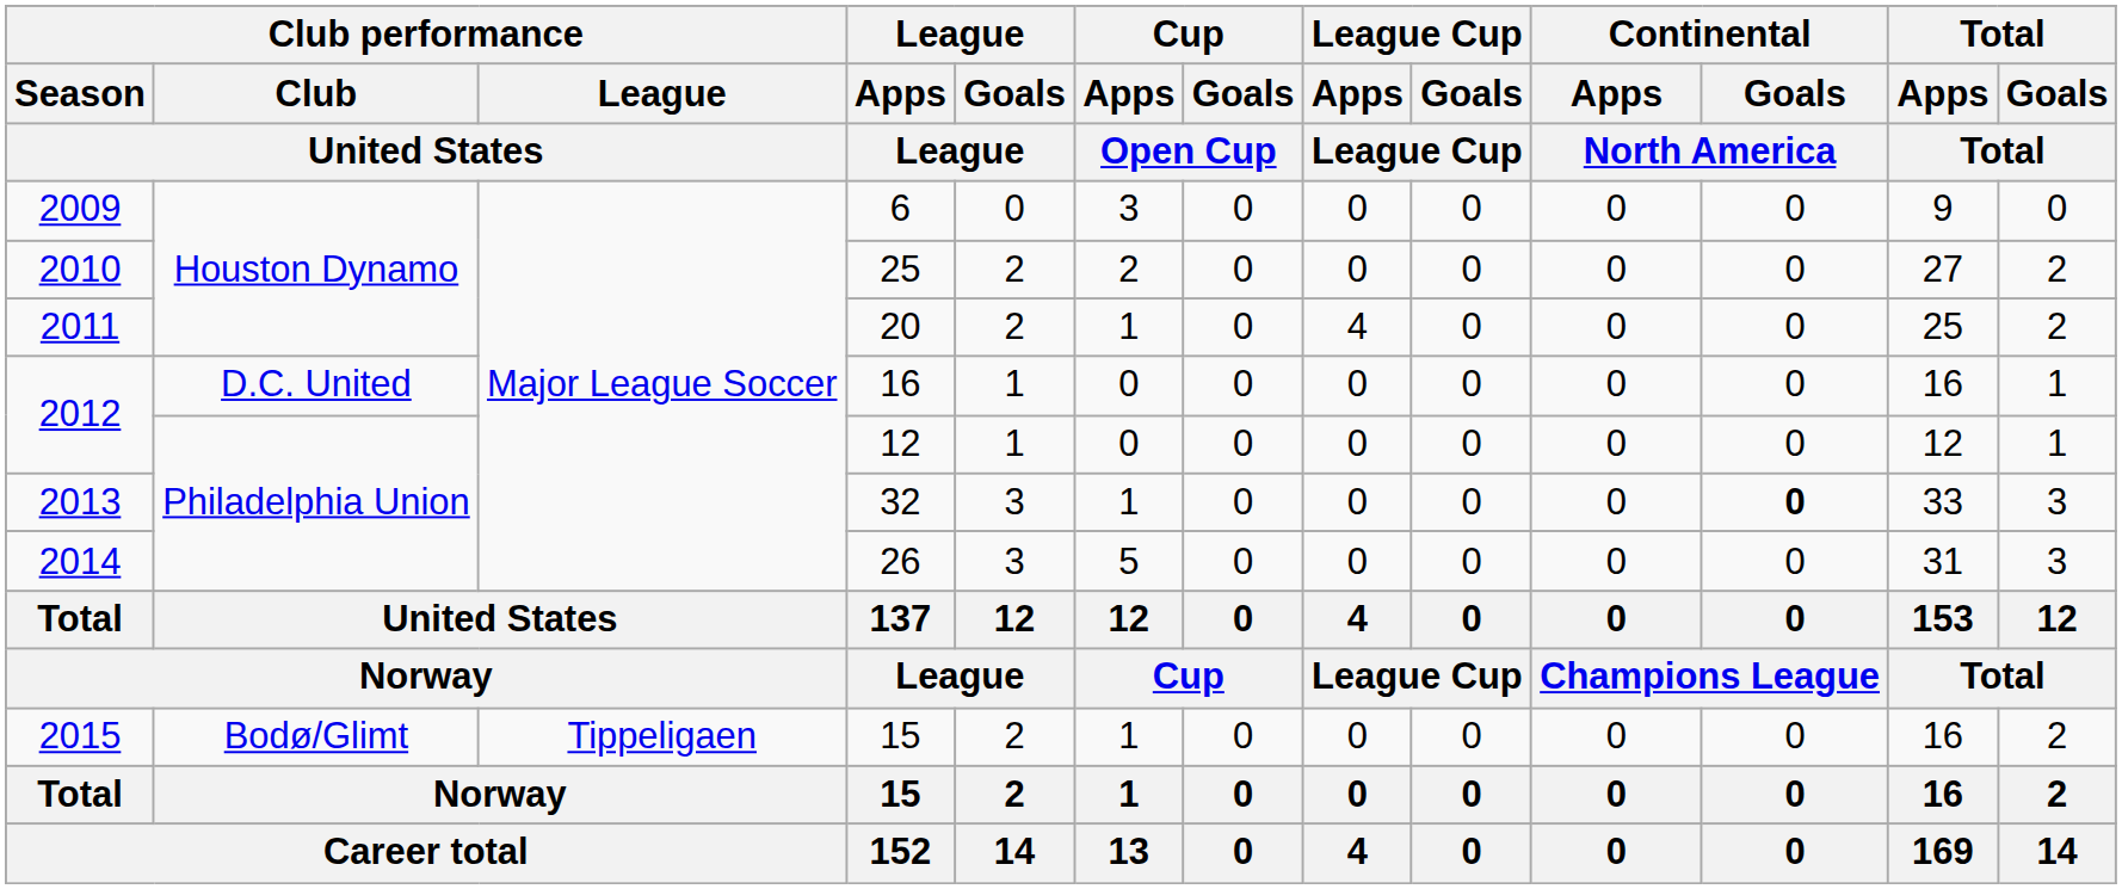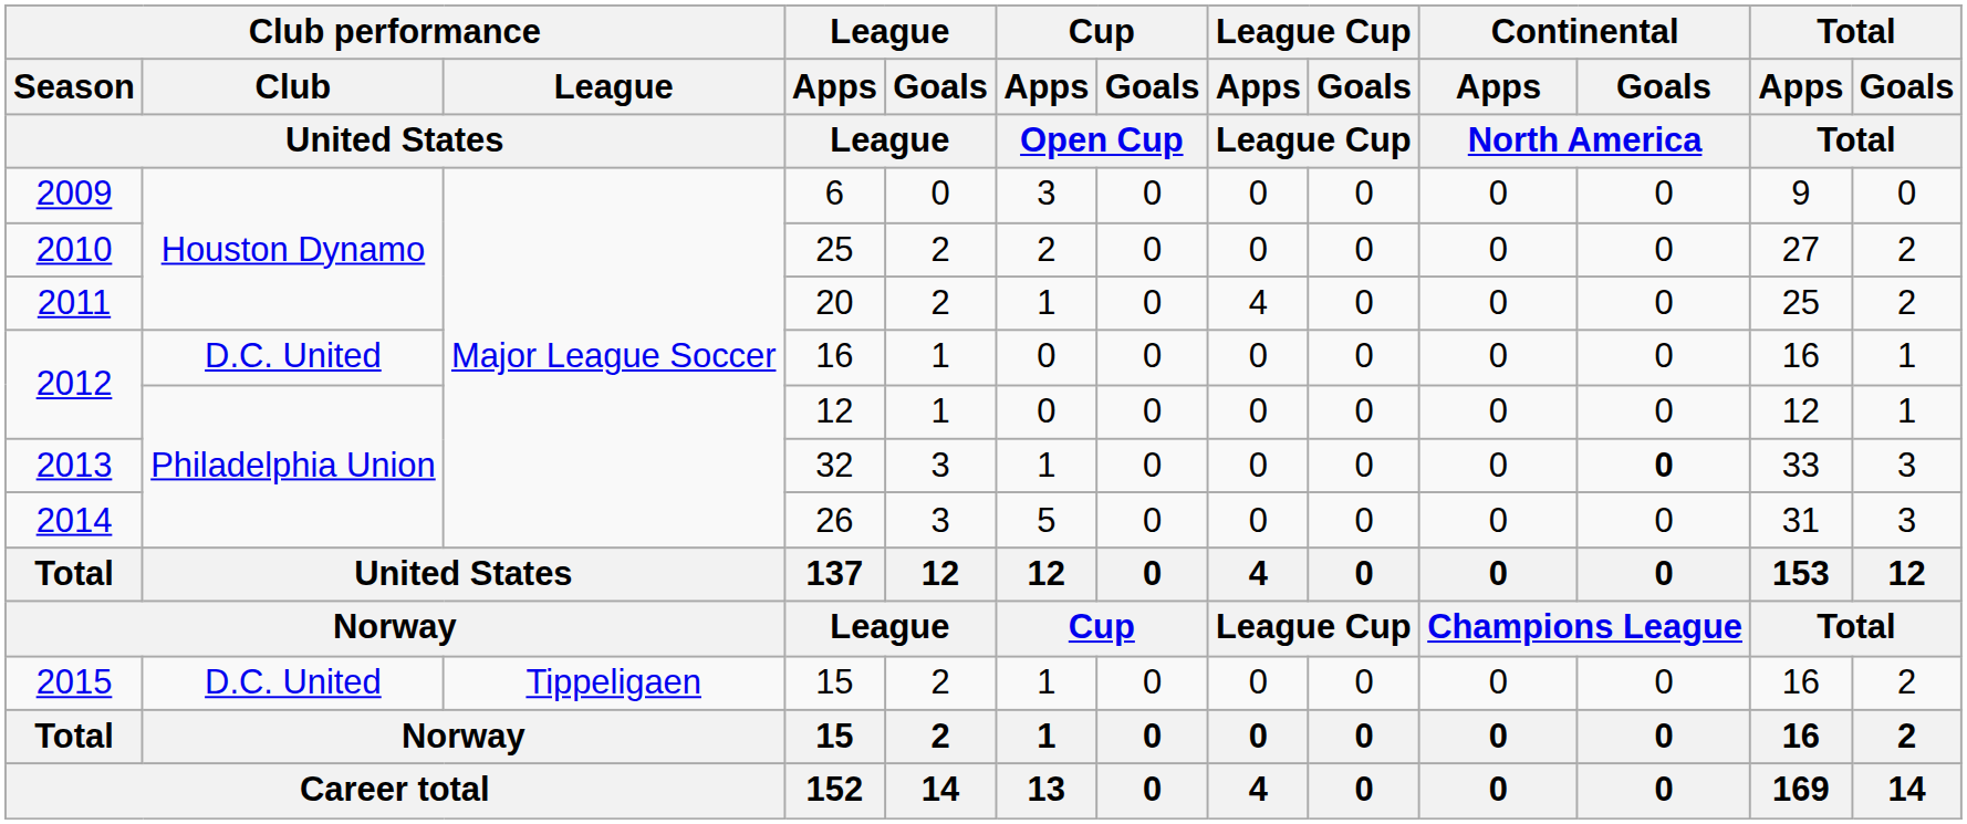2015 / 15 | Club performance / Club / United States: Bodø/Glimt -> D.C. United
